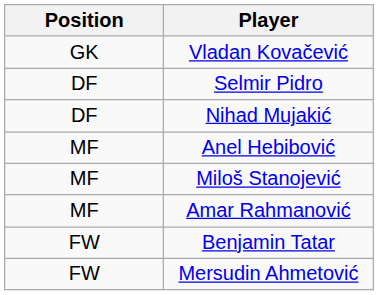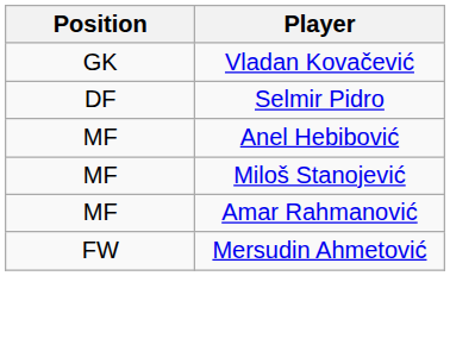- row: DF | Nihad Mujakić
- row: FW | Benjamin Tatar
